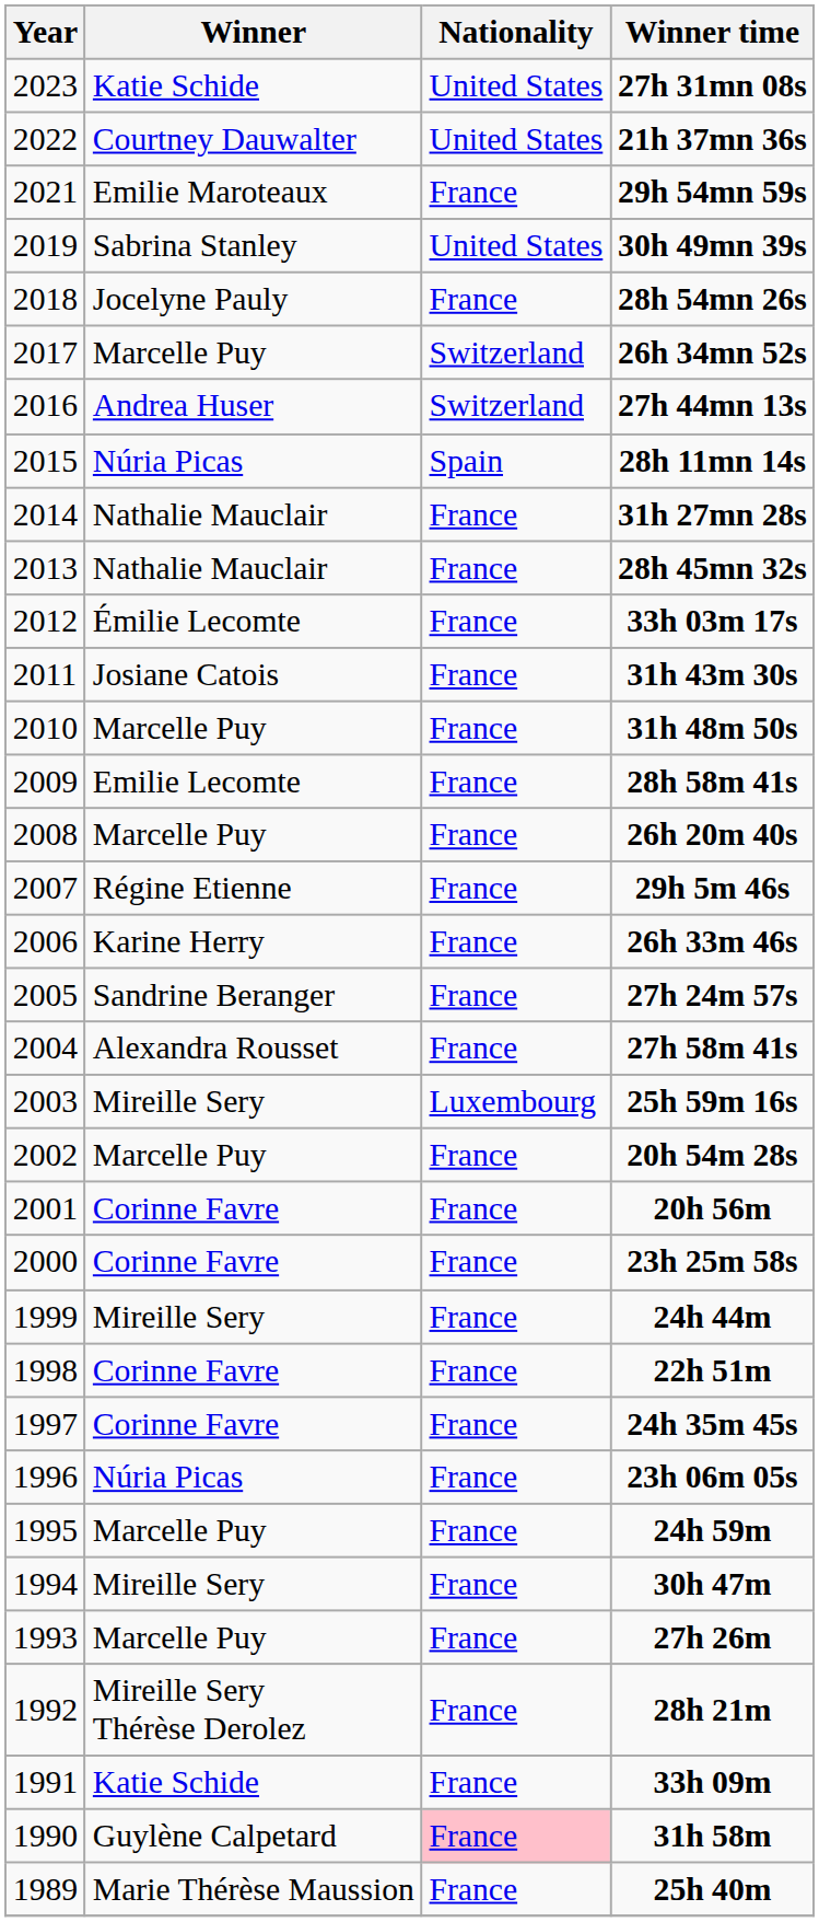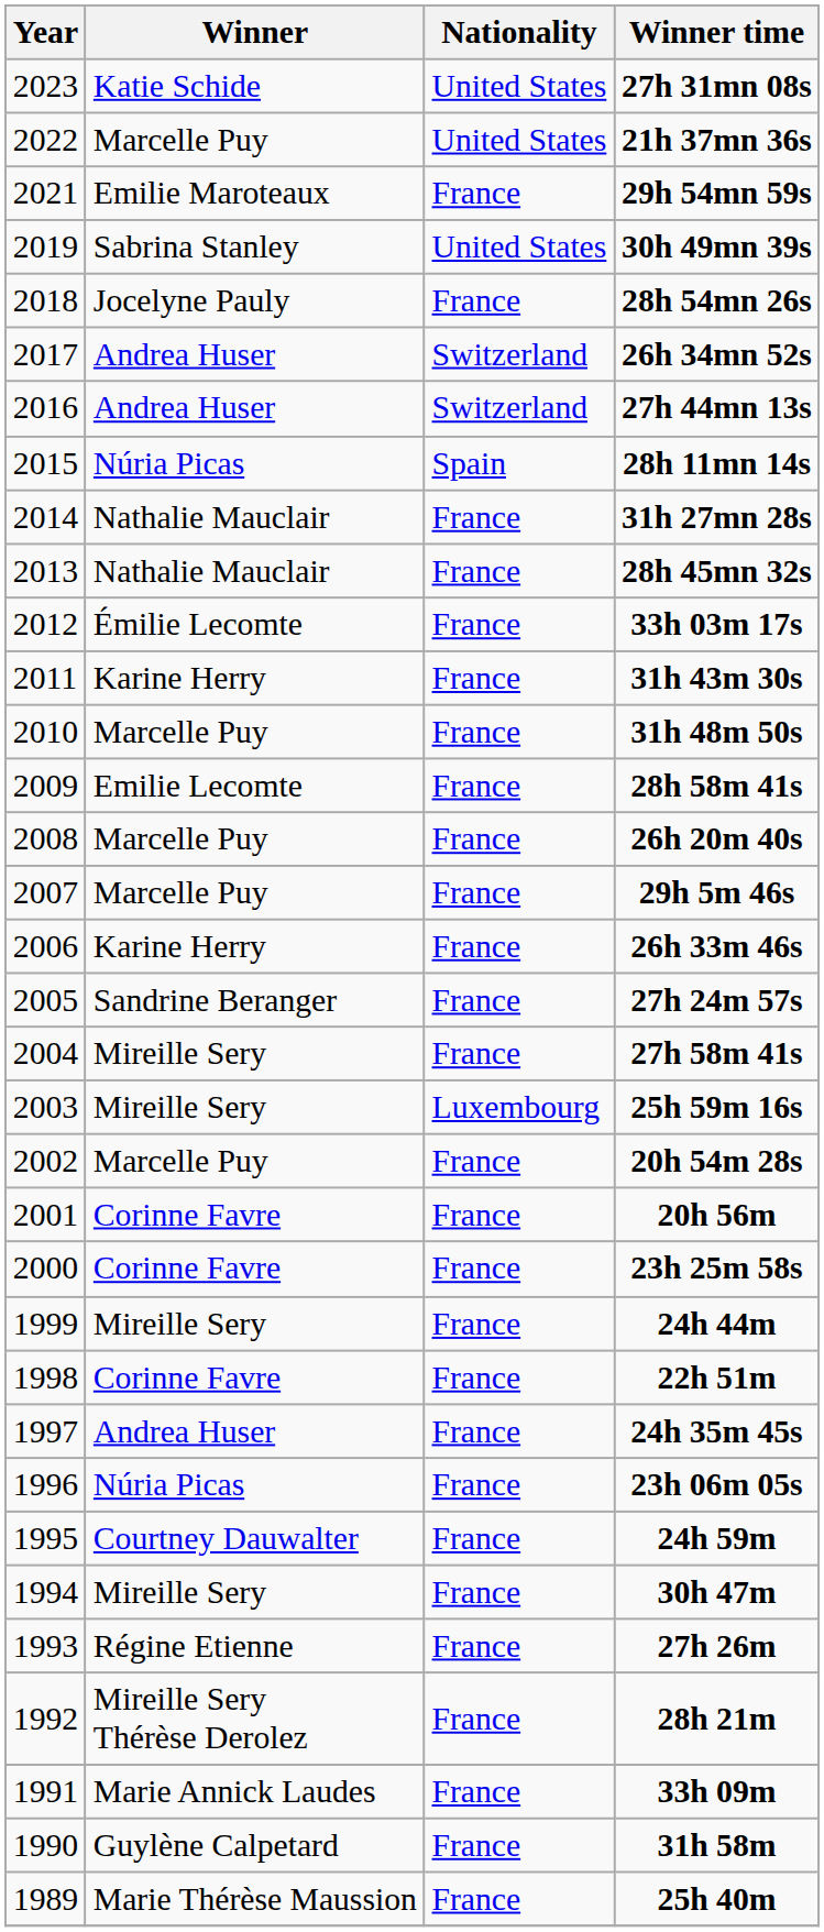21h 37mn 36s | Winner: Courtney Dauwalter -> Marcelle Puy
26h 34mn 52s | Winner: Marcelle Puy -> Andrea Huser
31h 43m 30s | Winner: Josiane Catois -> Karine Herry
29h 5m 46s | Winner: Régine Etienne -> Marcelle Puy
27h 58m 41s | Winner: Alexandra Rousset -> Mireille Sery
24h 35m 45s | Winner: Corinne Favre -> Andrea Huser
24h 59m | Winner: Marcelle Puy -> Courtney Dauwalter
27h 26m | Winner: Marcelle Puy -> Régine Etienne
33h 09m | Winner: Katie Schide -> Marie Annick Laudes
31h 58m | Nationality: pink background -> no background
